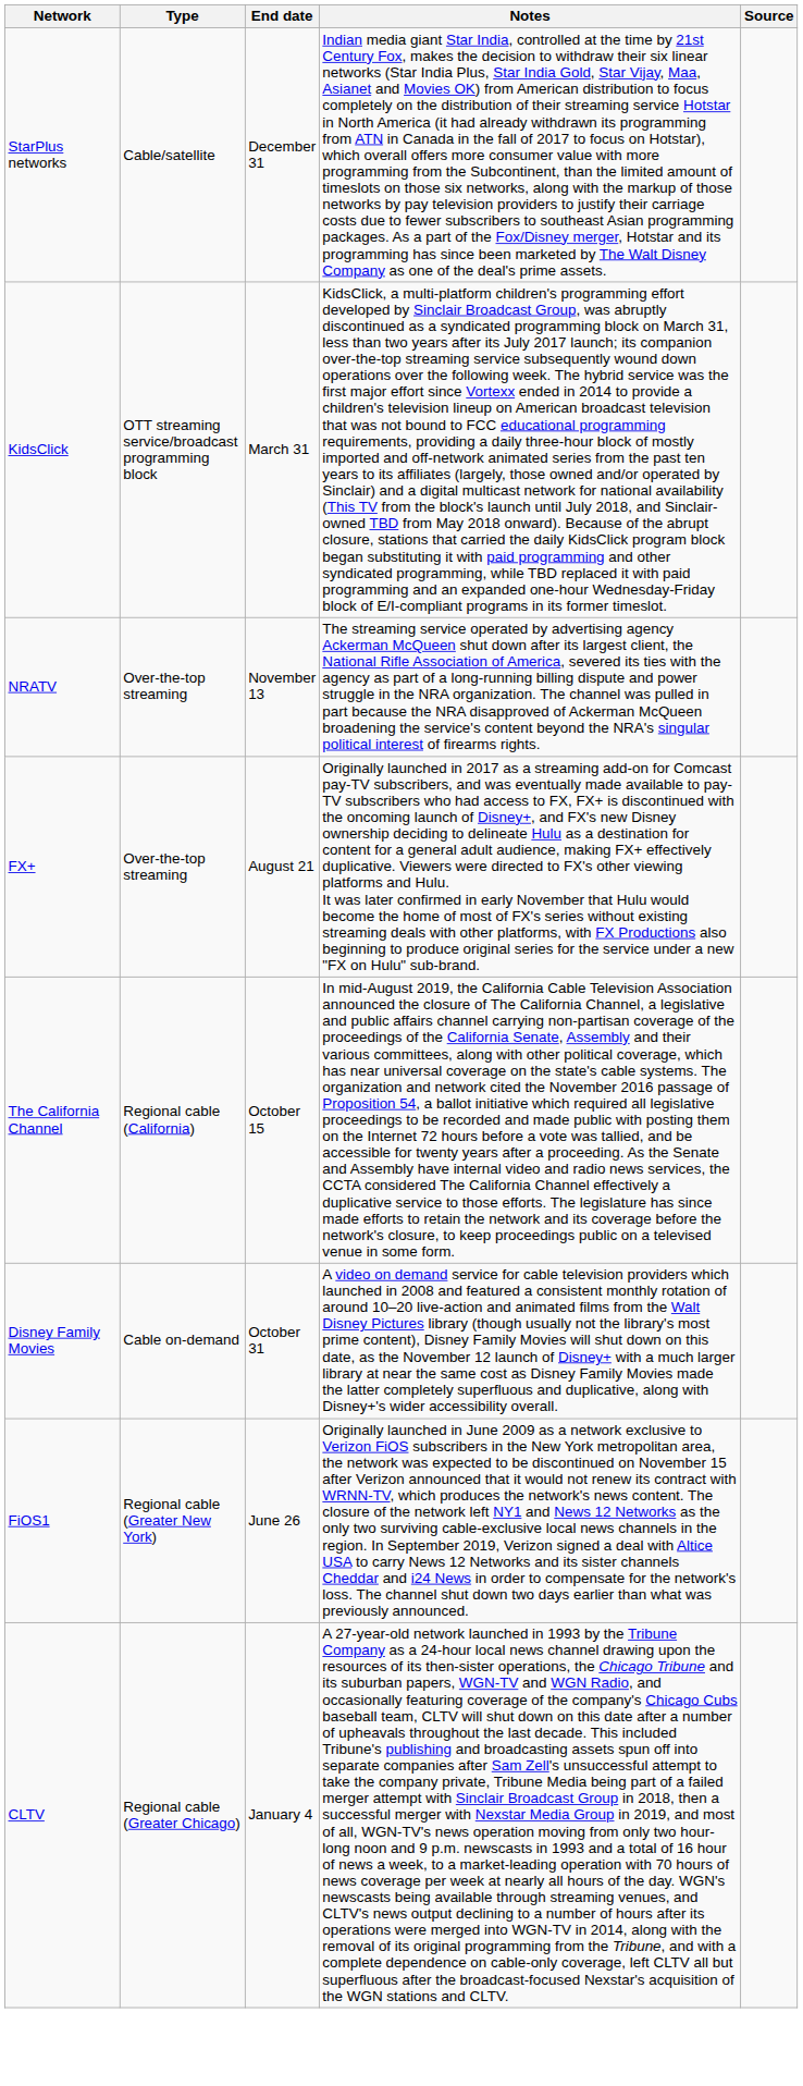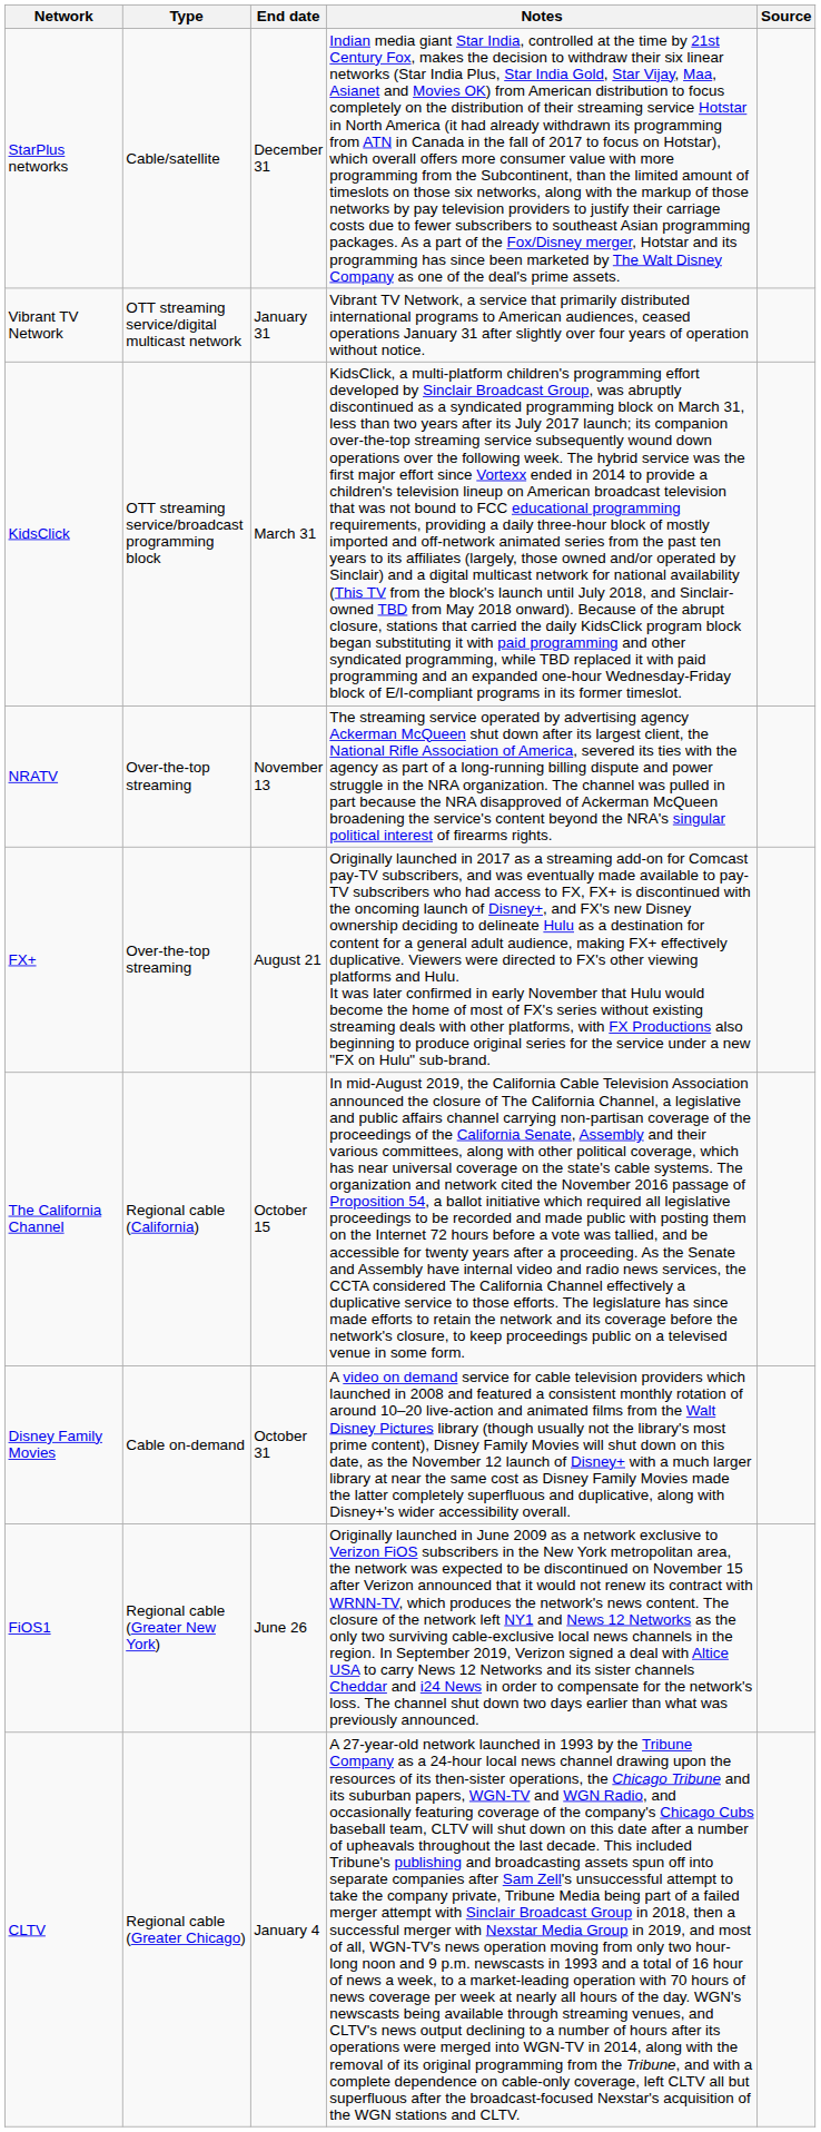+ row: Vibrant TV Network | OTT streaming service/digital multicast network | January 31 | Vibrant TV Network, a service that primarily distributed international programs to American audiences, ceased operations January 31 after slightly over four years of operation without notice.
